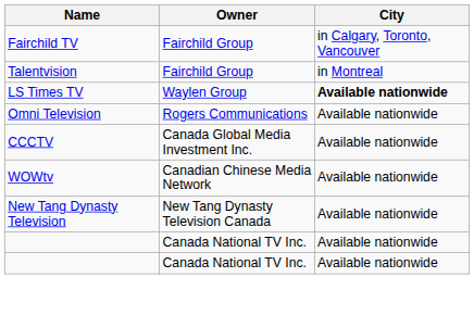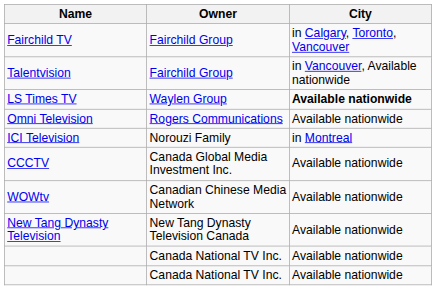Talentvision | City: in Montreal -> in Vancouver, Available nationwide
+ row: ICI Television | Norouzi Family | in Montreal
